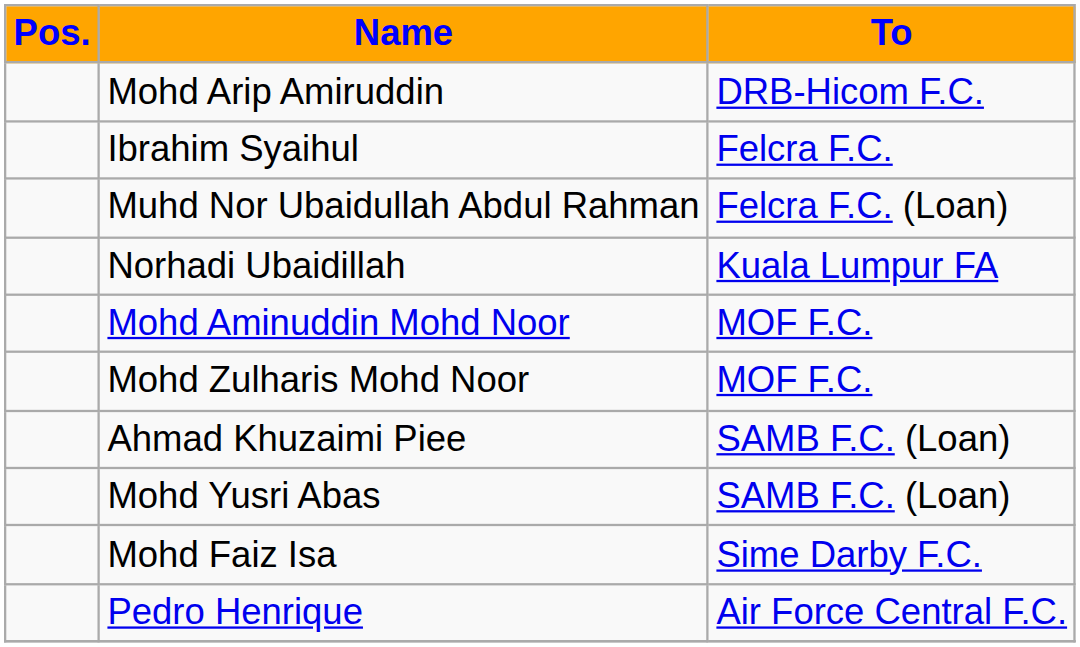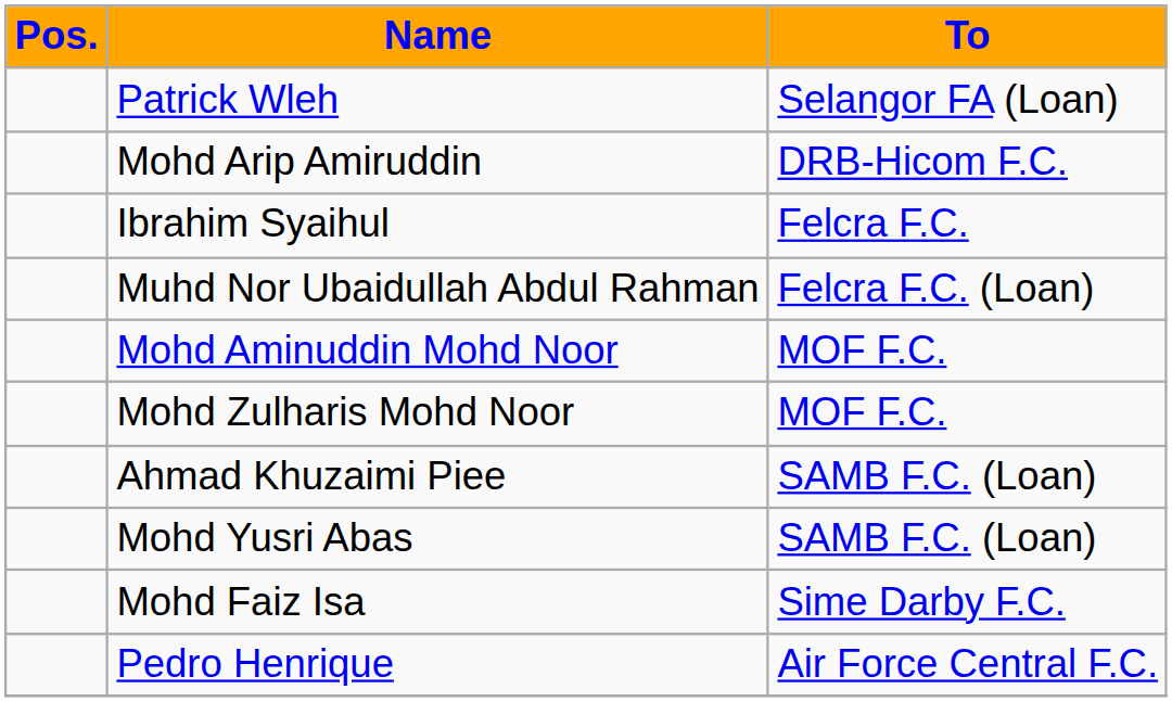+ row: Patrick Wleh | Selangor FA (Loan)
- row: Norhadi Ubaidillah | Kuala Lumpur FA
